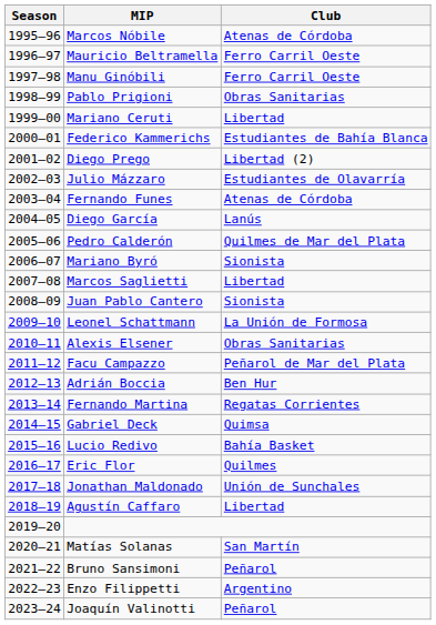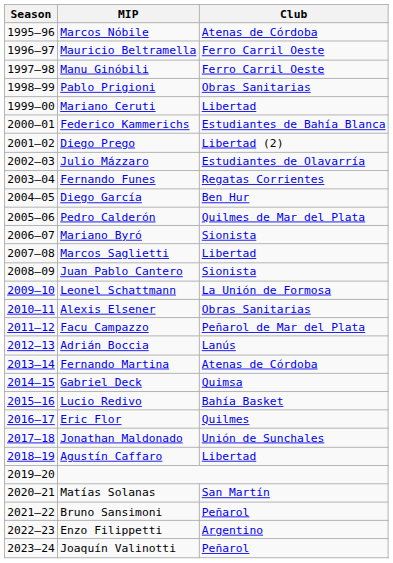Fernando Funes | Club: Atenas de Córdoba -> Regatas Corrientes
Diego García | Club: Lanús -> Ben Hur
Adrián Boccia | Club: Ben Hur -> Lanús
Fernando Martina | Club: Regatas Corrientes -> Atenas de Córdoba
